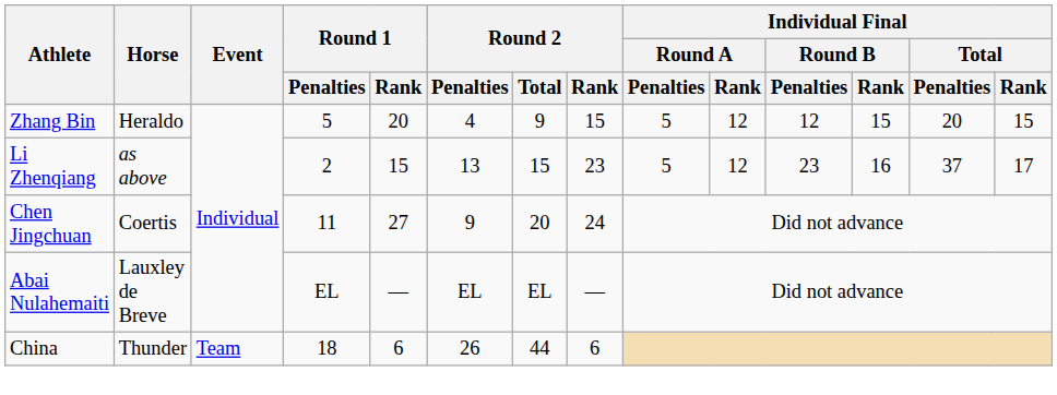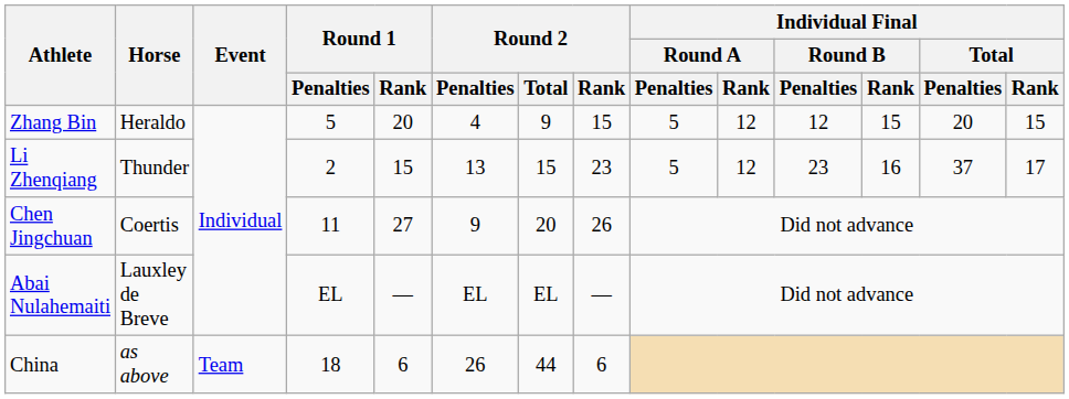Li Zhenqiang | Horse: as above -> Thunder
Chen Jingchuan | Round 2 / Rank: 24 -> 26
China | Horse: Thunder -> as above
